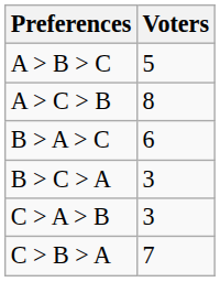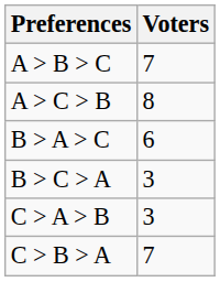A > B > C | Voters: 5 -> 7
